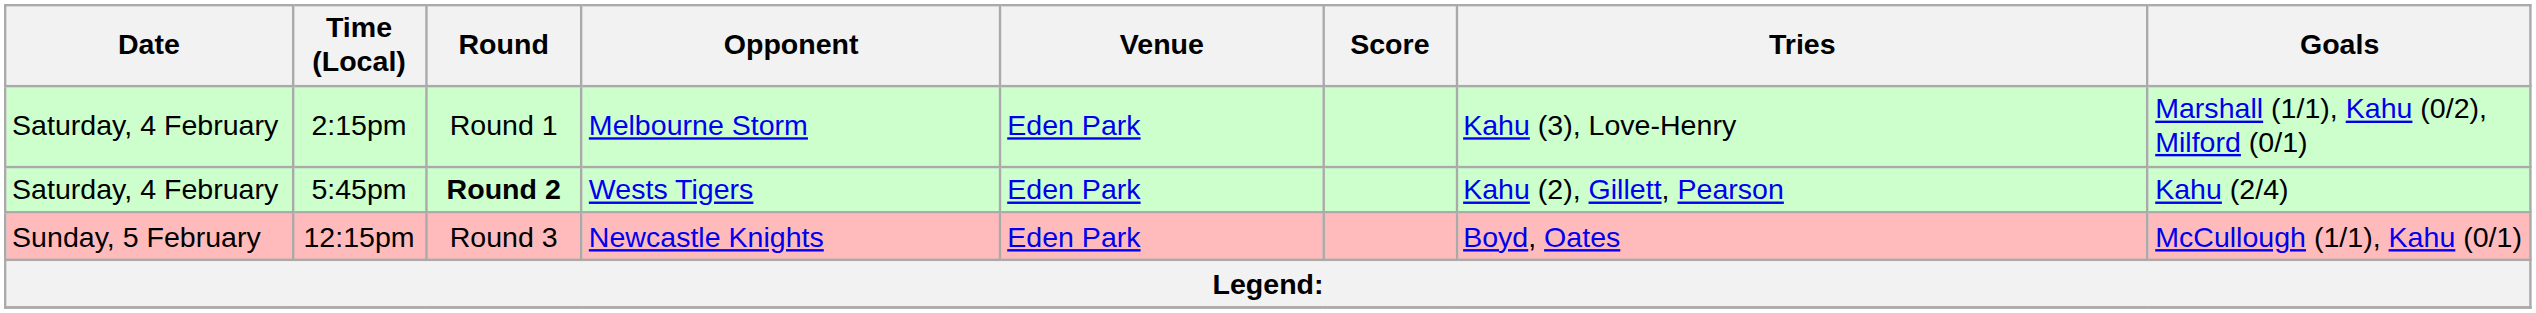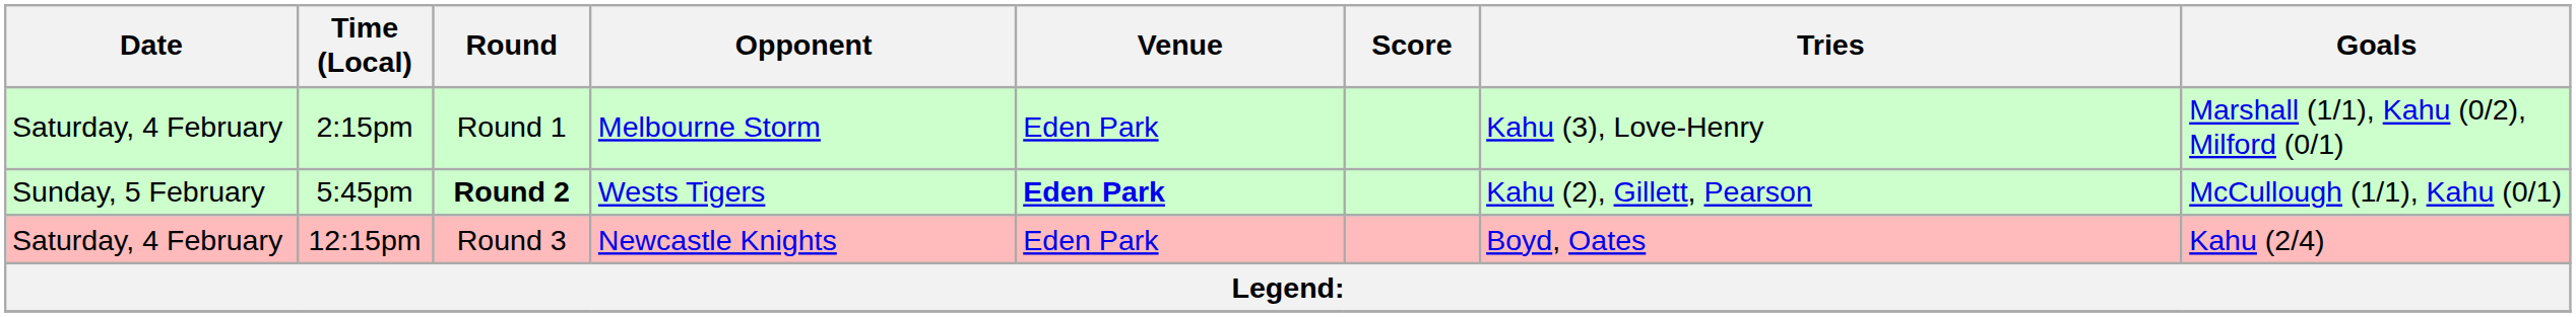5:45pm | Date: Saturday, 4 February -> Sunday, 5 February
5:45pm | Venue: normal -> bold
5:45pm | Goals: Kahu (2/4) -> McCullough (1/1), Kahu (0/1)
12:15pm | Date: Sunday, 5 February -> Saturday, 4 February
12:15pm | Goals: McCullough (1/1), Kahu (0/1) -> Kahu (2/4)
